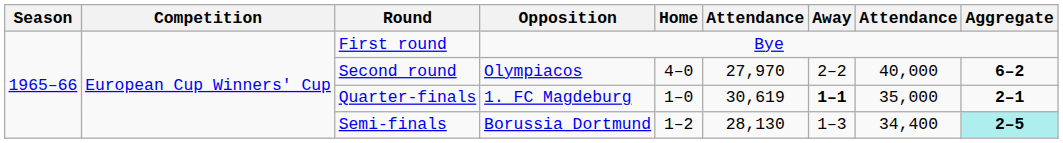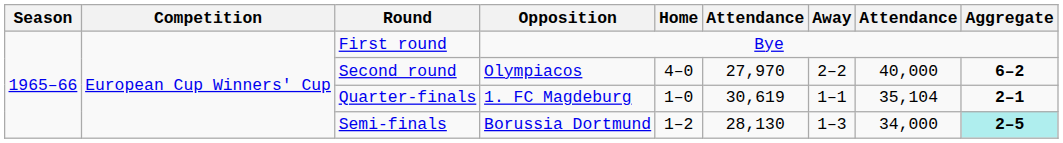Quarter-finals | Away: bold -> normal
Quarter-finals | column 8: 35,000 -> 35,104
Semi-finals | column 8: 34,400 -> 34,000
